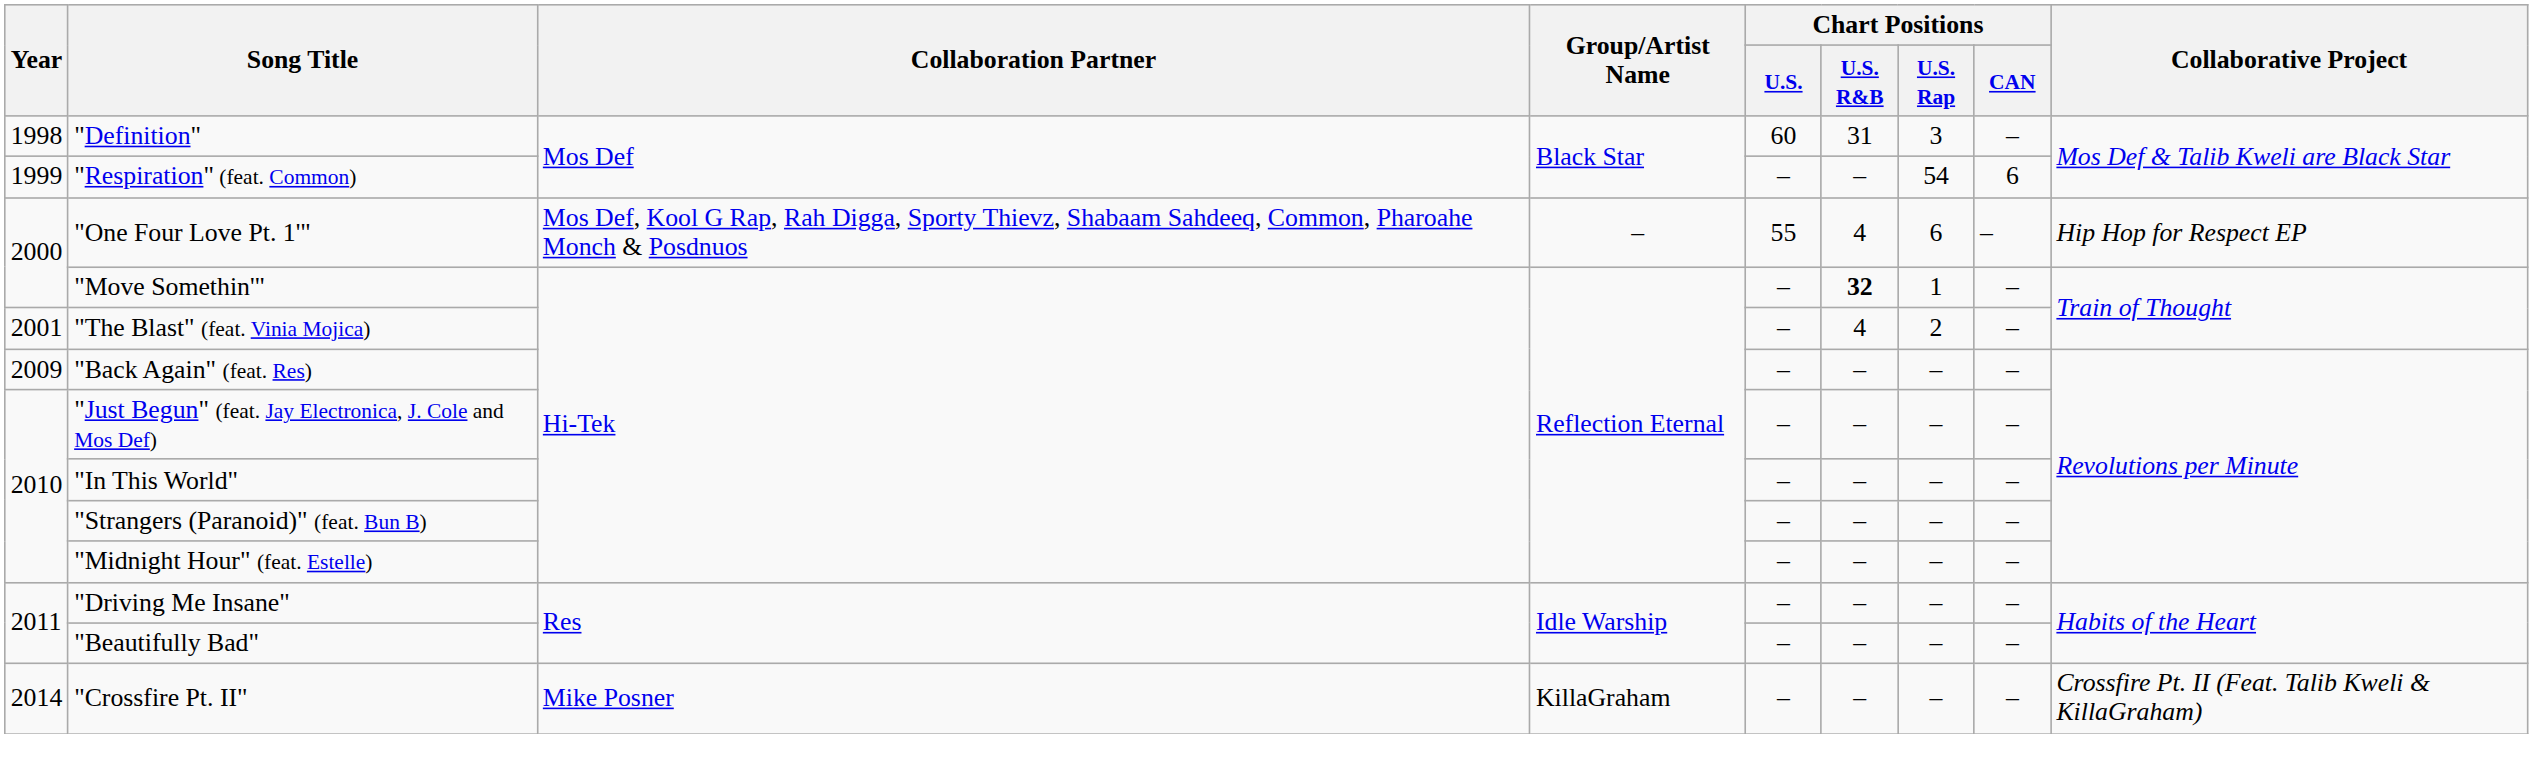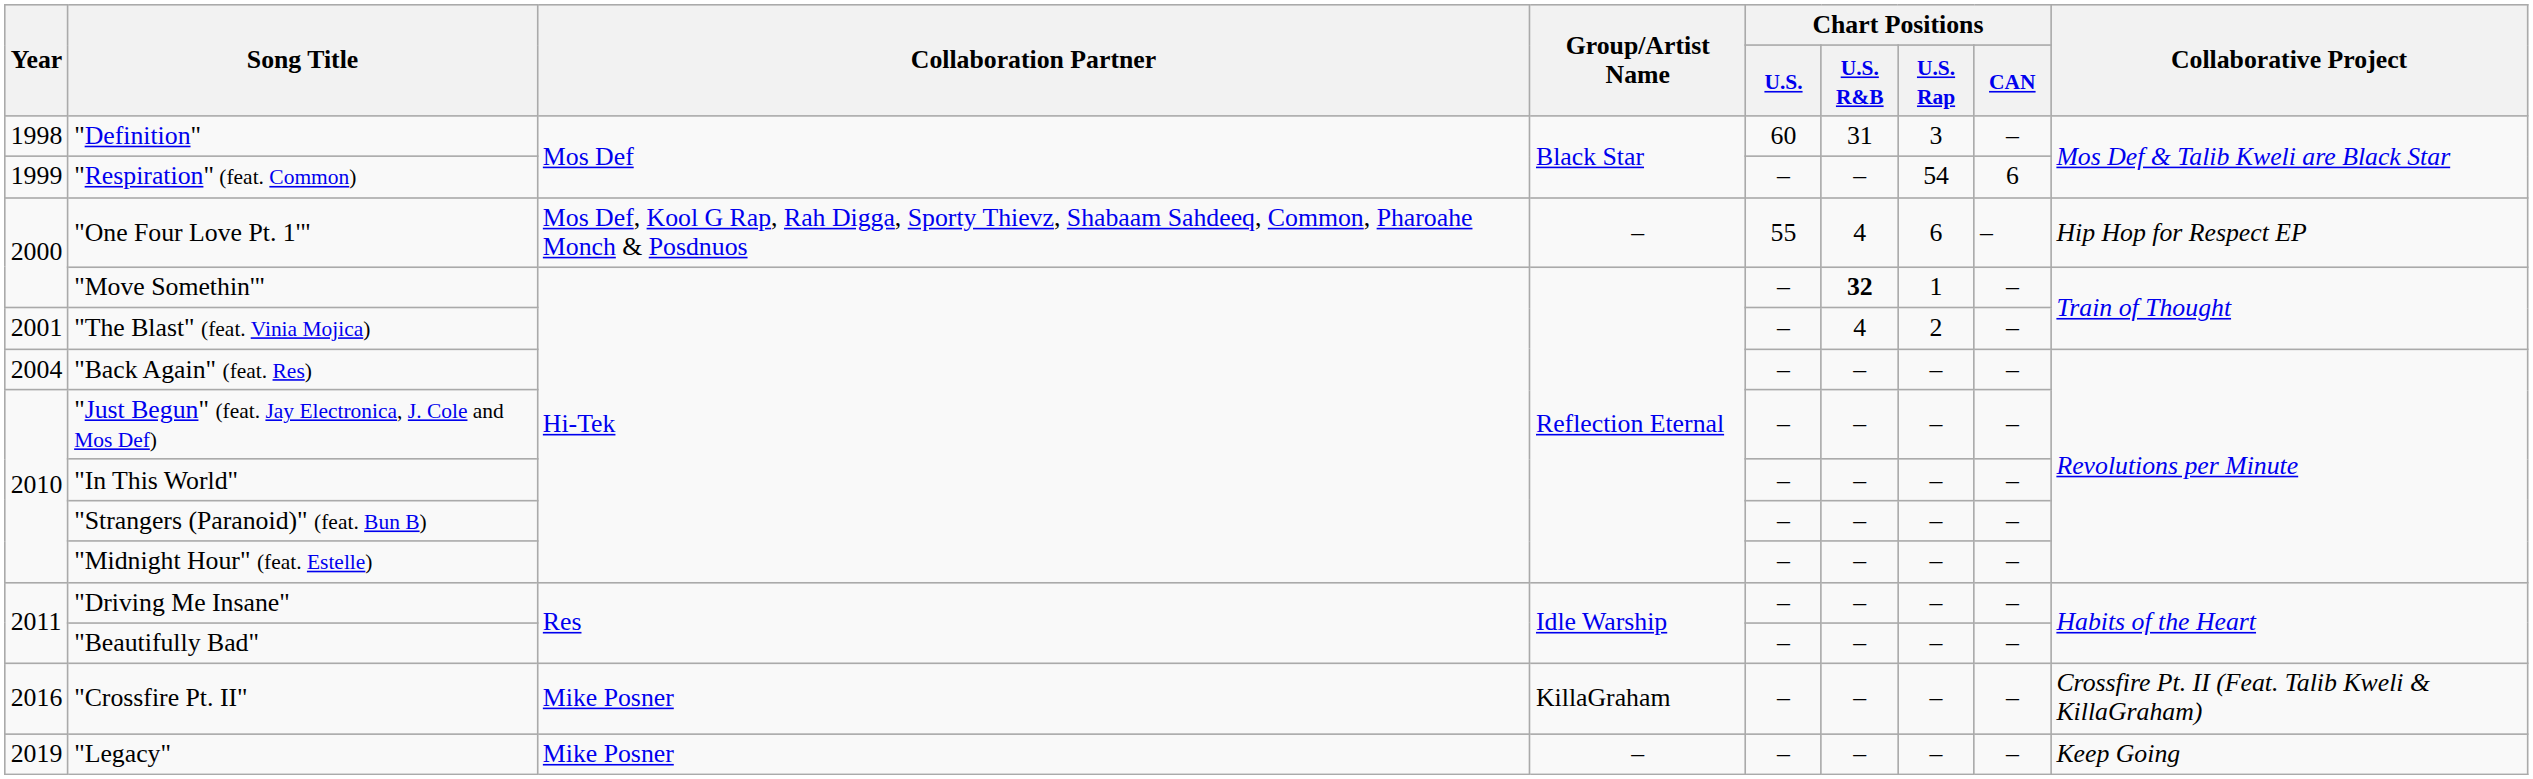"Back Again" (feat. Res) | Year: 2009 -> 2004
"Crossfire Pt. II" | Year: 2014 -> 2016
+ row: 2019 | "Legacy" | Mike Posner | – | – | – | – | – | Keep Going
